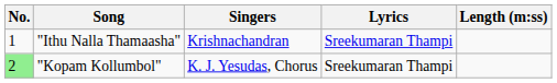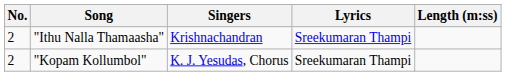"Ithu Nalla Thamaasha" | No.: 1 -> 2
"Kopam Kollumbol" | No.: lightgreen background -> no background
